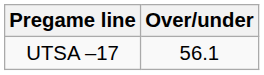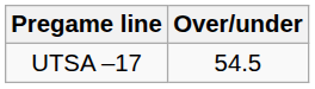UTSA –17 | Over/under: 56.1 -> 54.5
